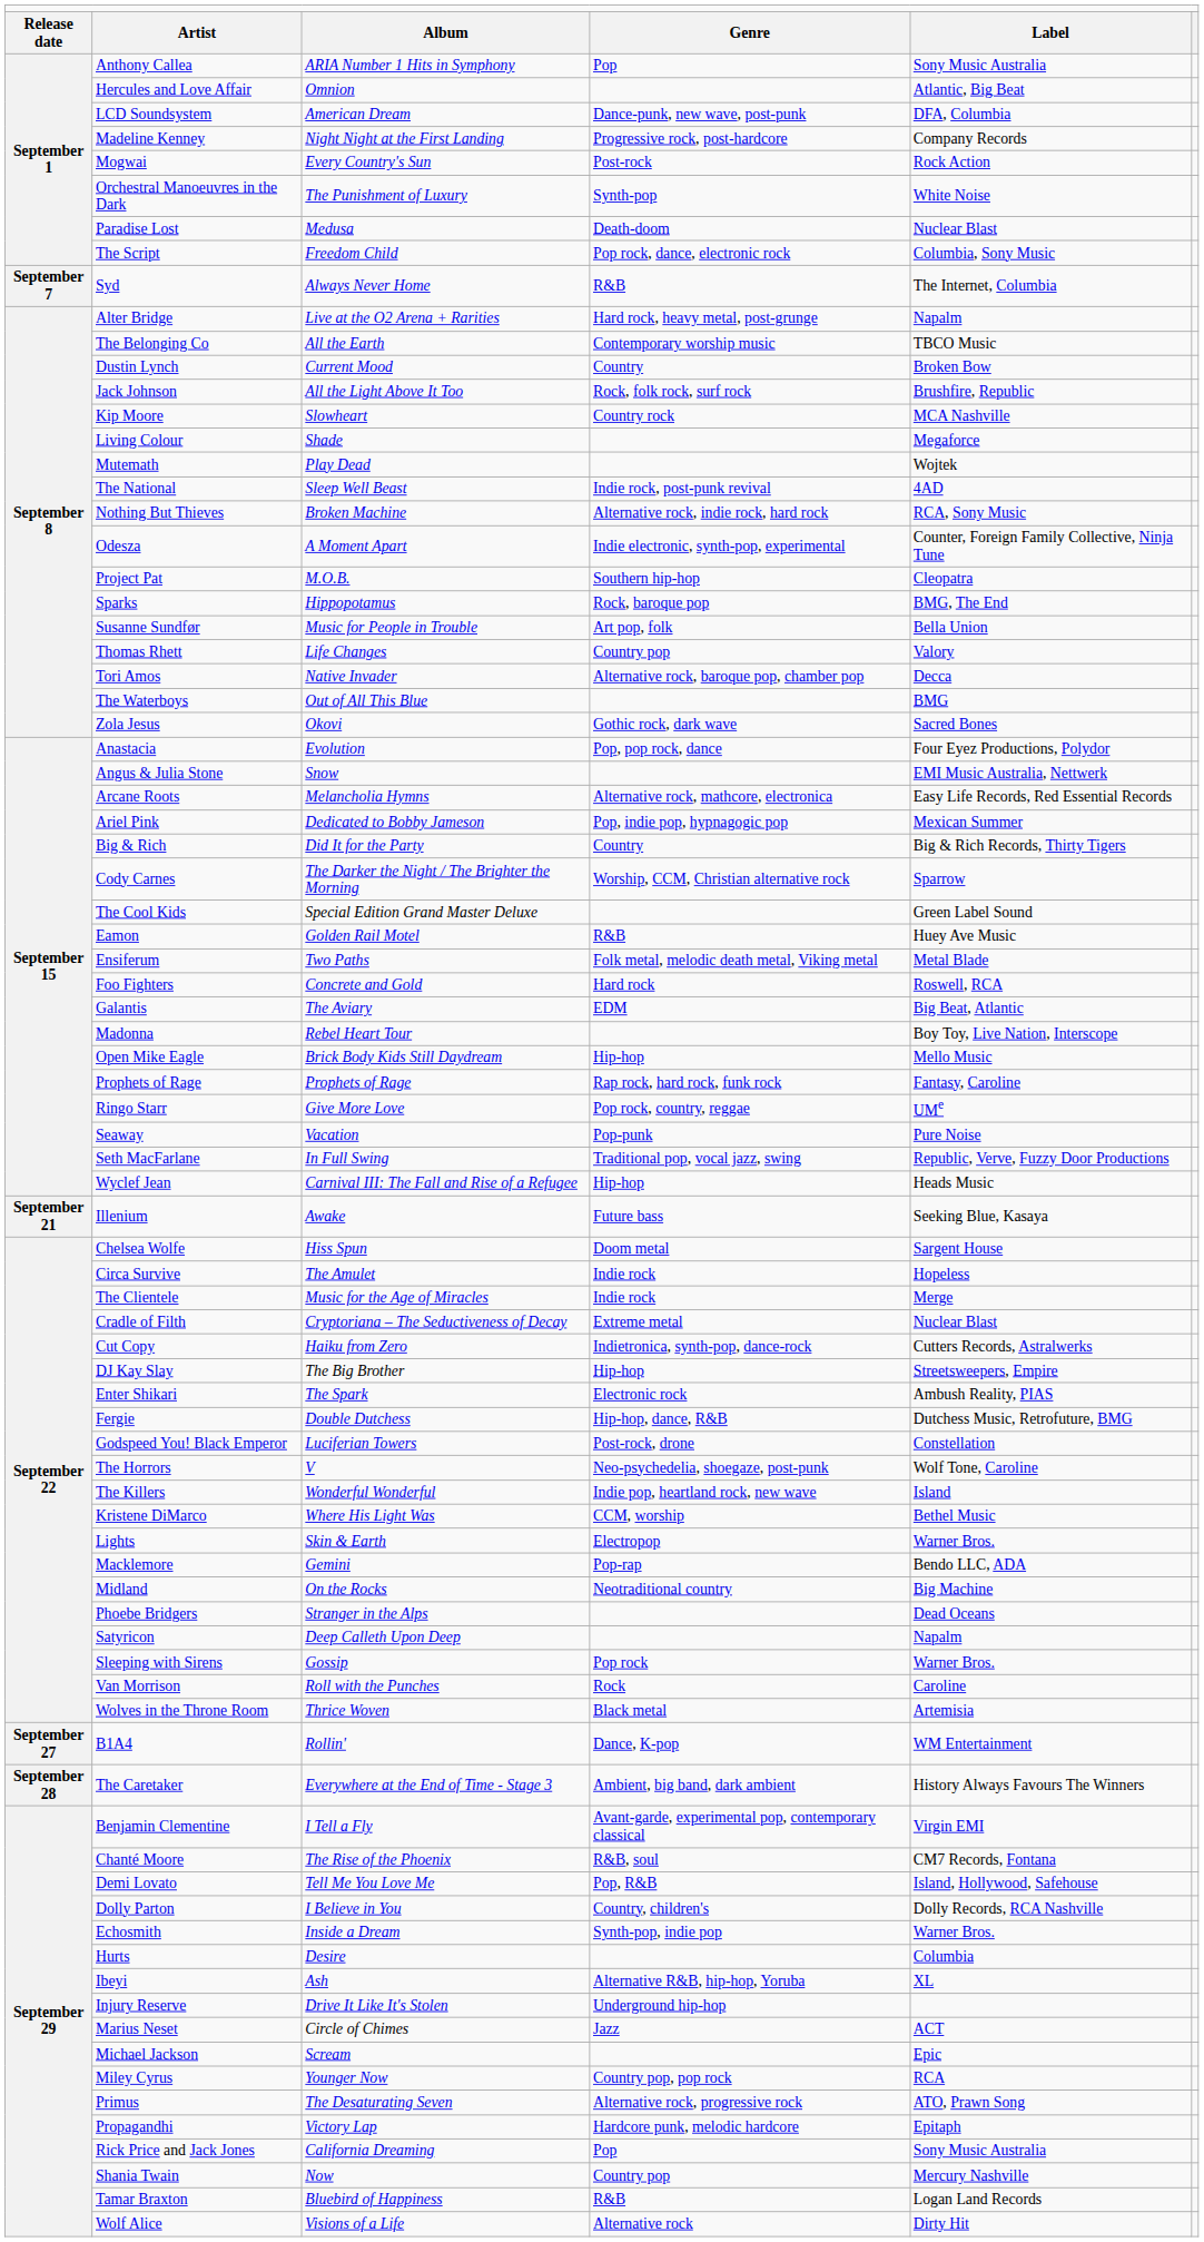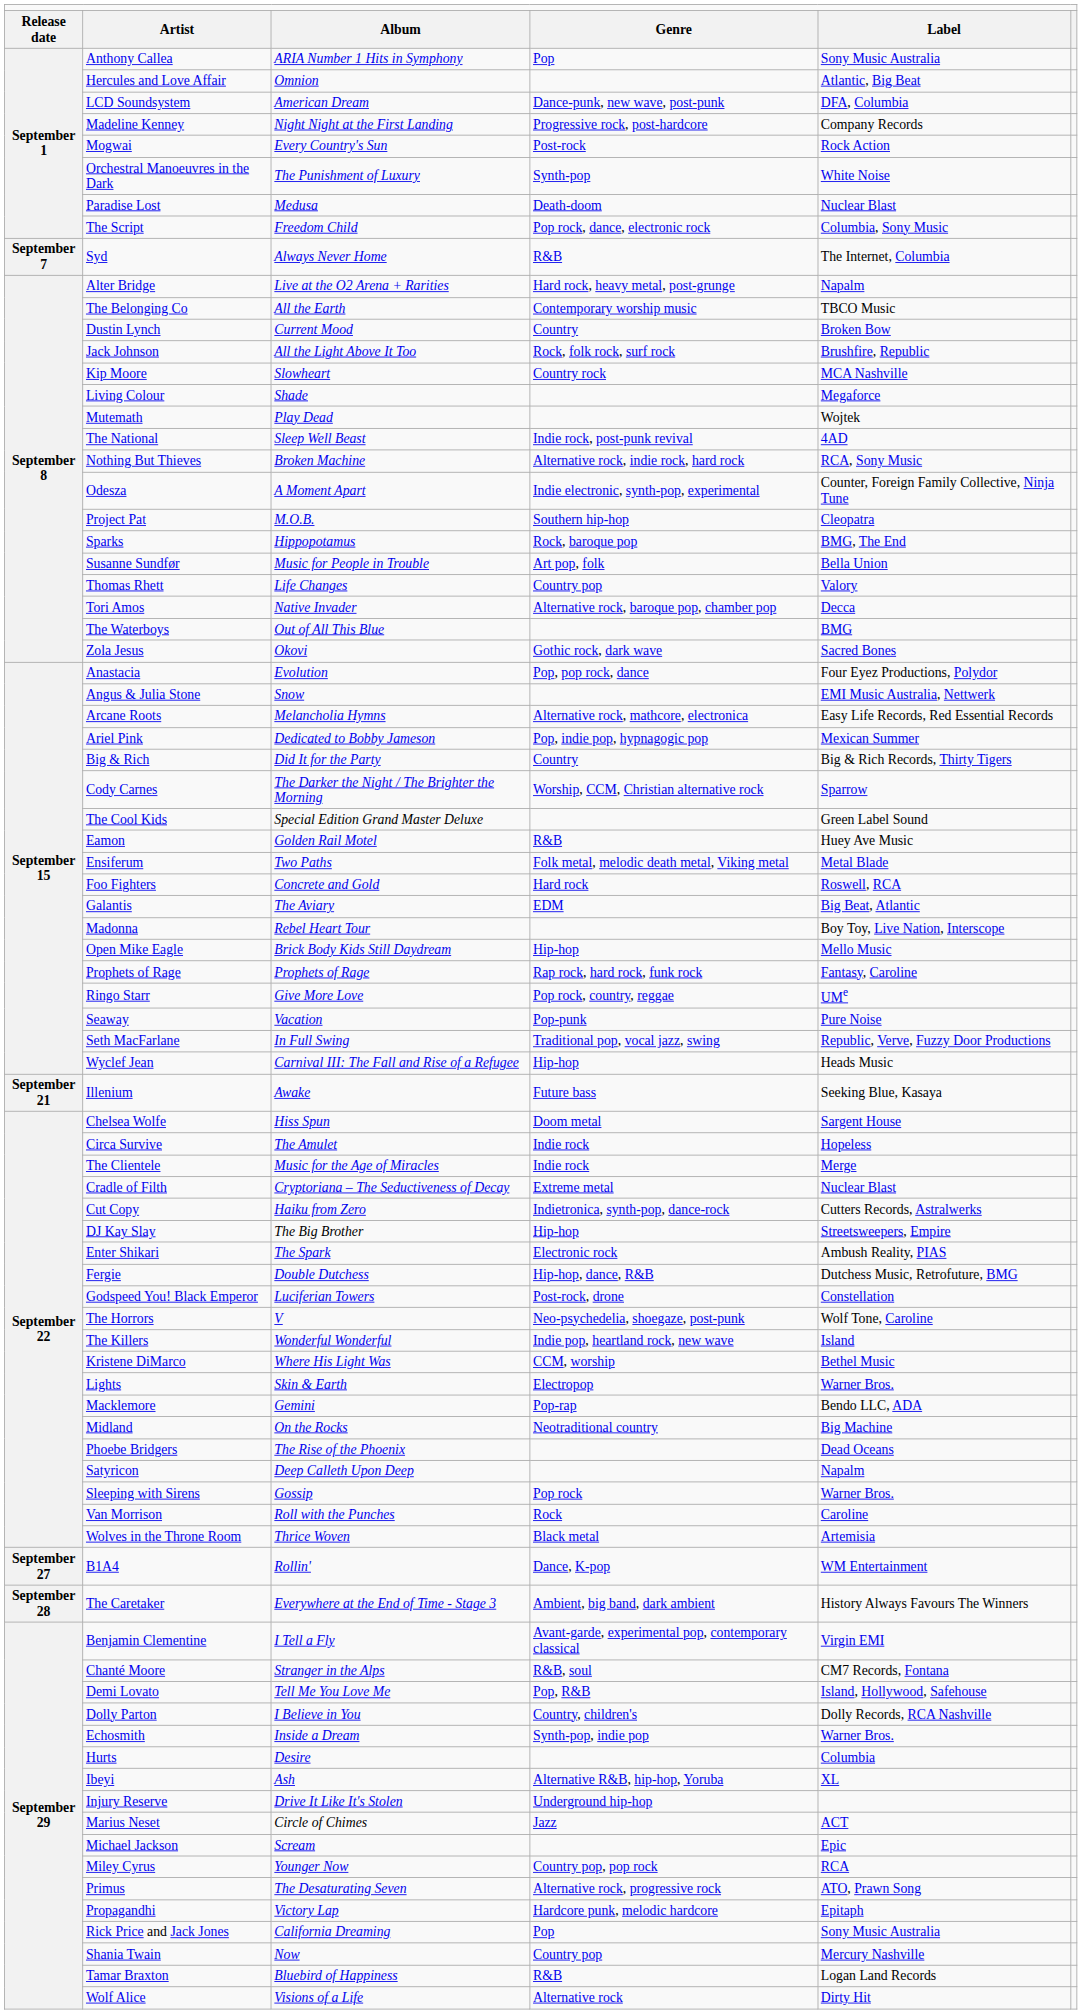Phoebe Bridgers | column 3: Stranger in the Alps -> The Rise of the Phoenix
Chanté Moore | column 3: The Rise of the Phoenix -> Stranger in the Alps
